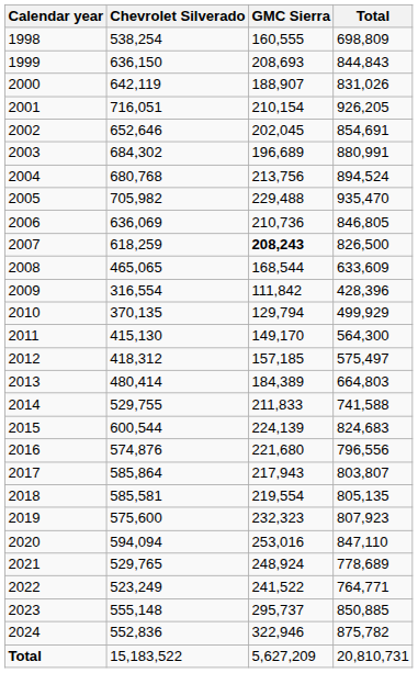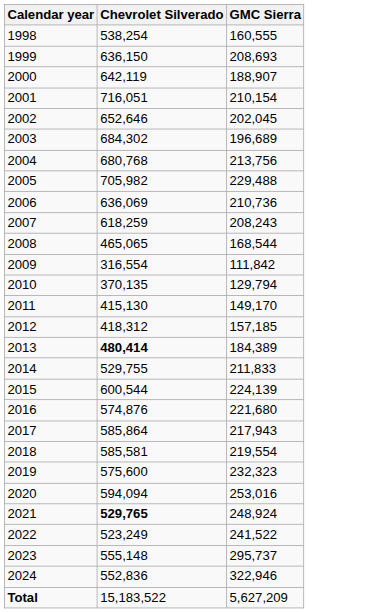- column: Total | 698,809 | 844,843 | 831,026 | 926,205 | 854,691 | 880,991 | 894,524 | 935,470 | 846,805 | 826,500 | 633,609 | 428,396 | 499,929 | 564,300 | 575,497 | 664,803 | 741,588 | 824,683 | 796,556 | 803,807 | 805,135 | 807,923 | 847,110 | 778,689 | 764,771 | 850,885 | 875,782 | 20,810,731
2007 | GMC Sierra: bold -> normal
2013 | Chevrolet Silverado: normal -> bold
2021 | Chevrolet Silverado: normal -> bold
